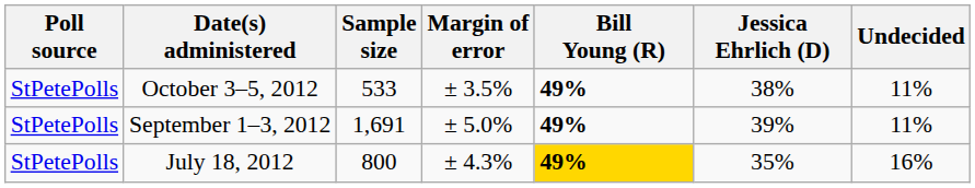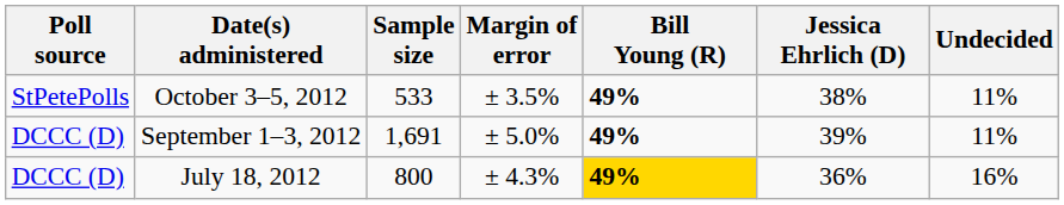September 1–3, 2012 | Poll source: StPetePolls -> DCCC (D)
July 18, 2012 | Poll source: StPetePolls -> DCCC (D)
July 18, 2012 | Jessica Ehrlich (D): 35% -> 36%
